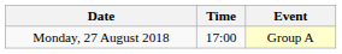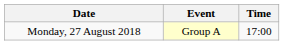columns swapped: Time <-> Event
